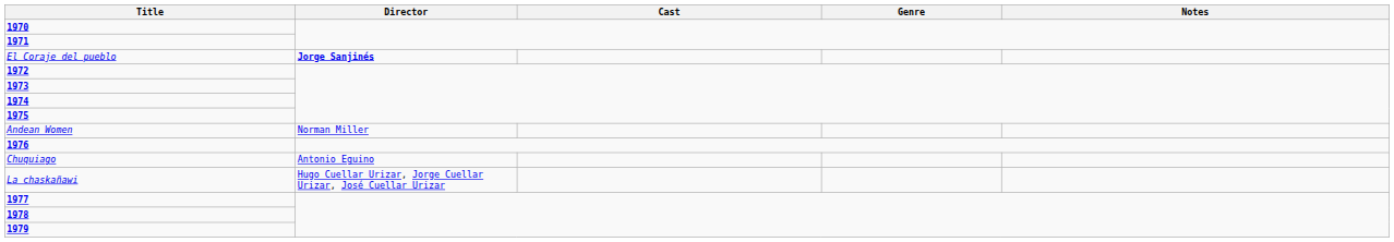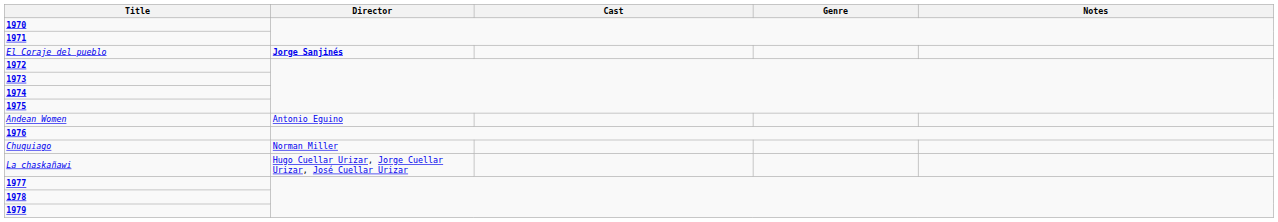Andean Women | Director: Norman Miller -> Antonio Eguino
Chuquiago | Director: Antonio Eguino -> Norman Miller
